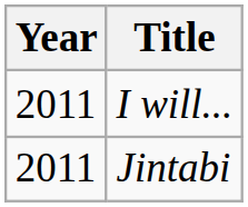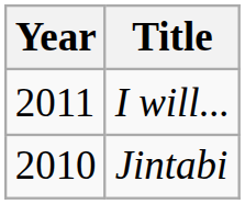Jintabi | Year: 2011 -> 2010
